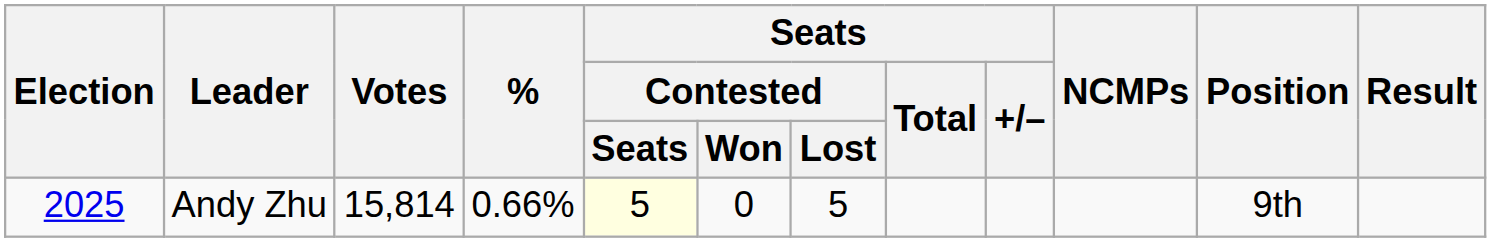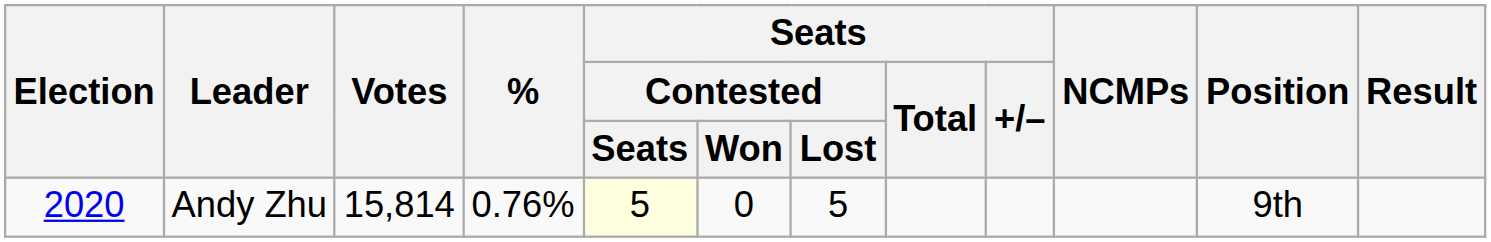Andy Zhu | Election: 2025 -> 2020
Andy Zhu | %: 0.66% -> 0.76%
